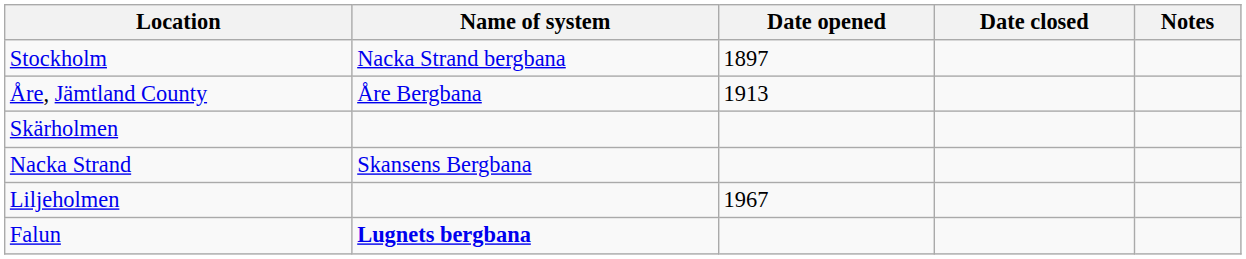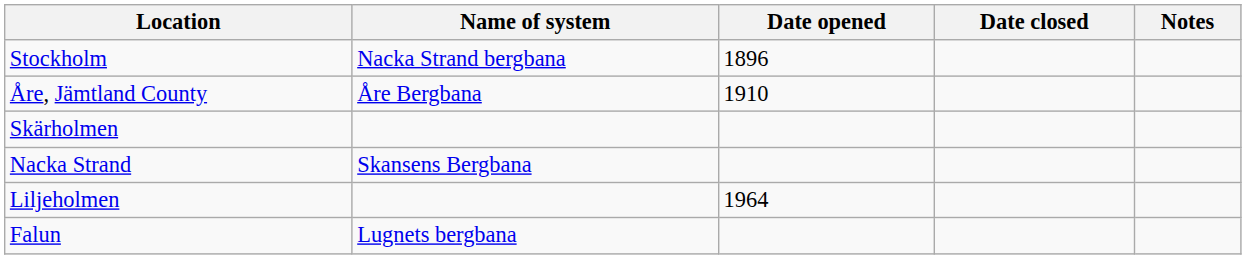Stockholm | Date opened: 1897 -> 1896
Åre, Jämtland County | Date opened: 1913 -> 1910
Liljeholmen | Date opened: 1967 -> 1964
Falun | Name of system: bold -> normal
